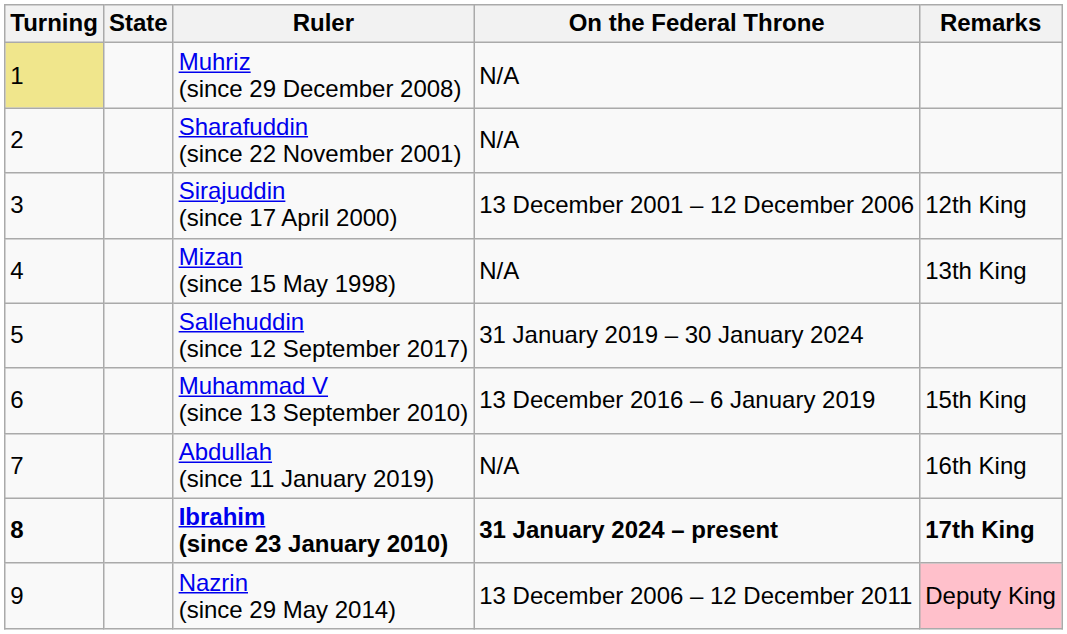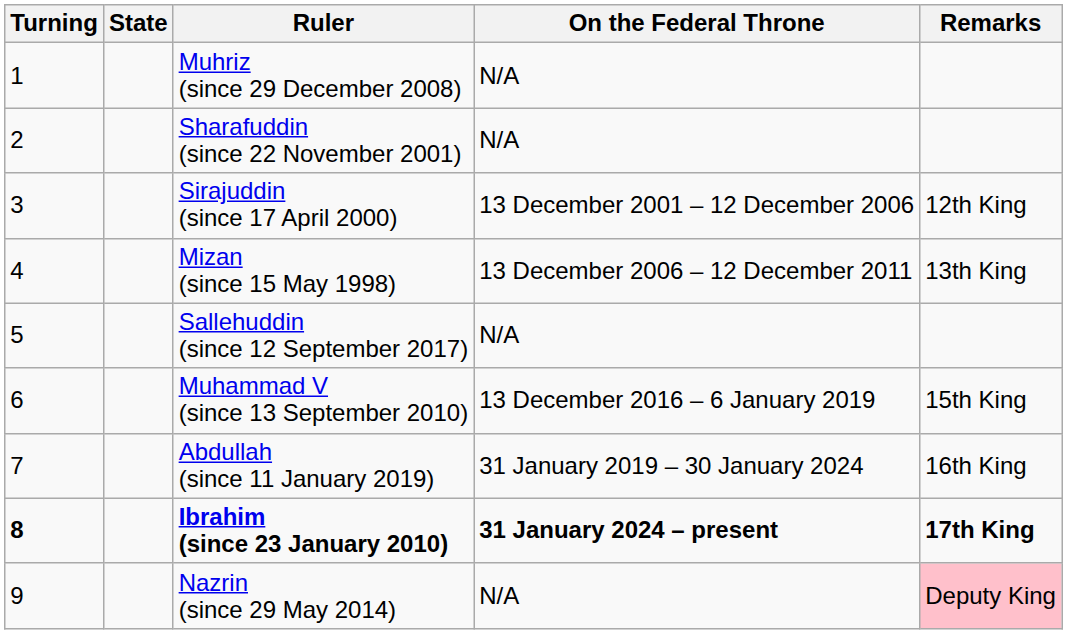Muhriz (since 29 December 2008) | Turning: khaki background -> no background
Mizan (since 15 May 1998) | On the Federal Throne: N/A -> 13 December 2006 – 12 December 2011
Sallehuddin (since 12 September 2017) | On the Federal Throne: 31 January 2019 – 30 January 2024 -> N/A
Abdullah (since 11 January 2019) | On the Federal Throne: N/A -> 31 January 2019 – 30 January 2024
Nazrin (since 29 May 2014) | On the Federal Throne: 13 December 2006 – 12 December 2011 -> N/A
